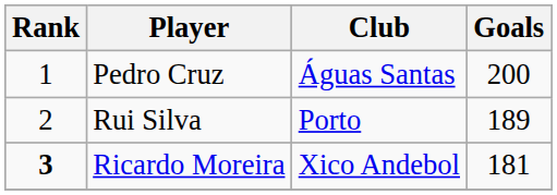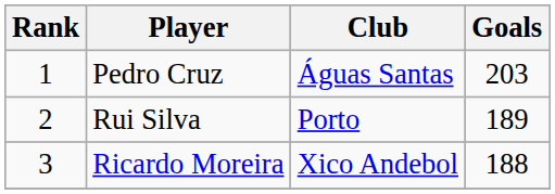Pedro Cruz | Goals: 200 -> 203
Ricardo Moreira | Rank: bold -> normal
Ricardo Moreira | Goals: 181 -> 188
